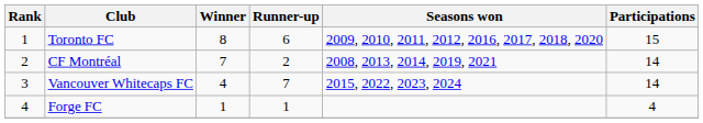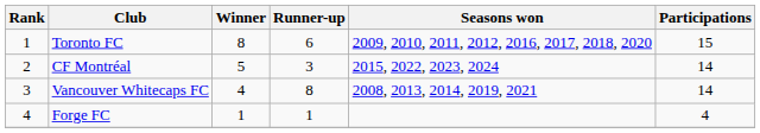CF Montréal | Winner: 7 -> 5
CF Montréal | Runner-up: 2 -> 3
CF Montréal | Seasons won: 2008, 2013, 2014, 2019, 2021 -> 2015, 2022, 2023, 2024
Vancouver Whitecaps FC | Runner-up: 7 -> 8
Vancouver Whitecaps FC | Seasons won: 2015, 2022, 2023, 2024 -> 2008, 2013, 2014, 2019, 2021
